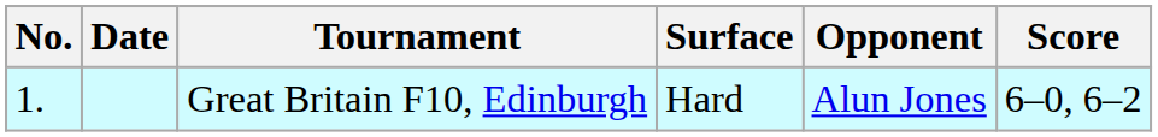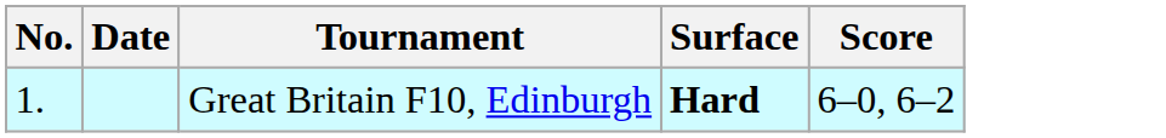- column: Opponent | Alun Jones
Great Britain F10, Edinburgh | Surface: normal -> bold
